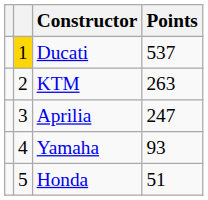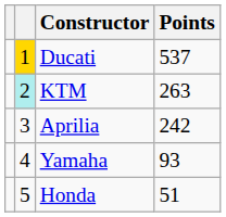KTM | column 2: no background -> paleturquoise background
Aprilia | Points: 247 -> 242
